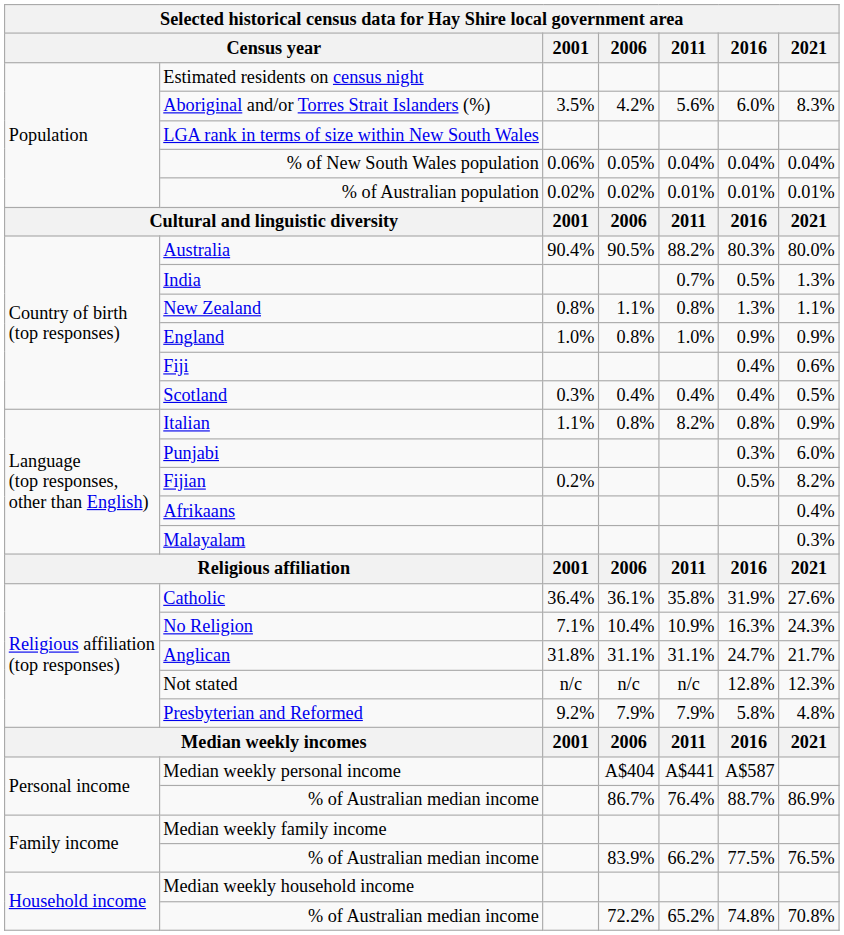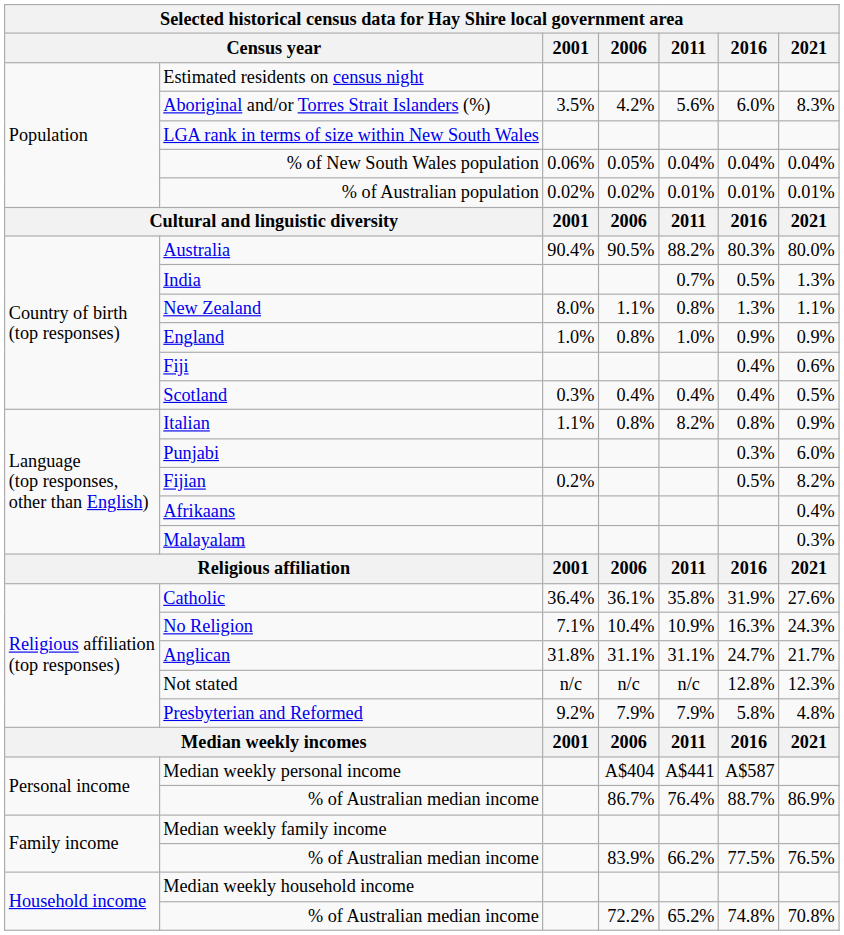New Zealand | 2001: 0.8% -> 8.0%
